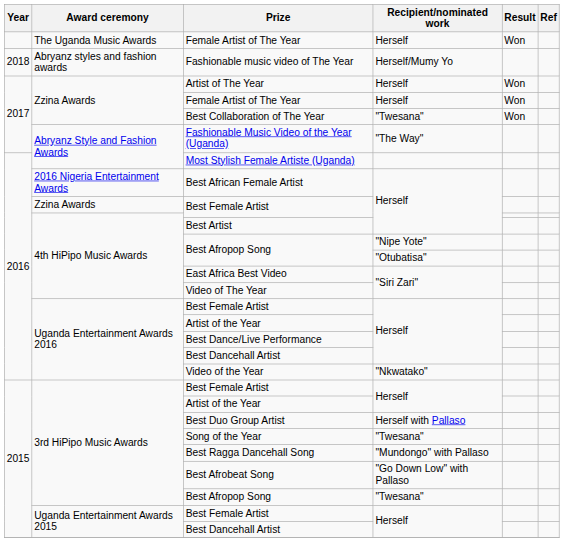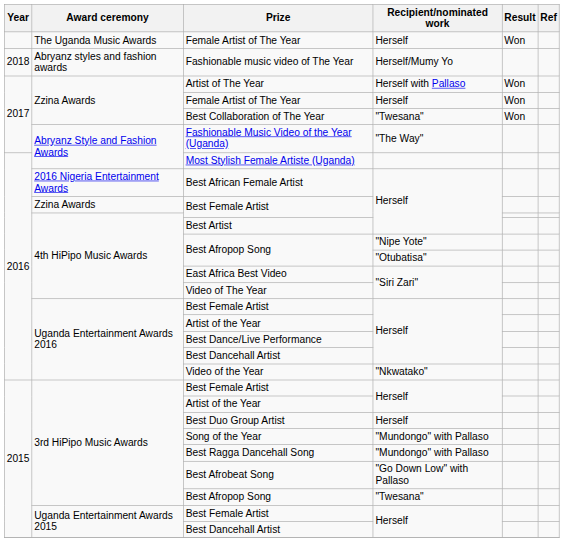Artist of The Year | Recipient/nominated work: Herself -> Herself with Pallaso
Best Duo Group Artist | Recipient/nominated work: Herself with Pallaso -> Herself
Song of the Year | Recipient/nominated work: "Twesana" -> "Mundongo" with Pallaso
